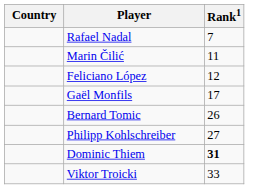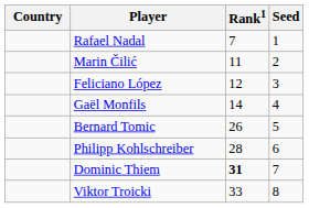+ column: Seed | 1 | 2 | 3 | 4 | 5 | 6 | 7 | 8
Gaël Monfils | Rank1: 17 -> 14
Philipp Kohlschreiber | Rank1: 27 -> 28
